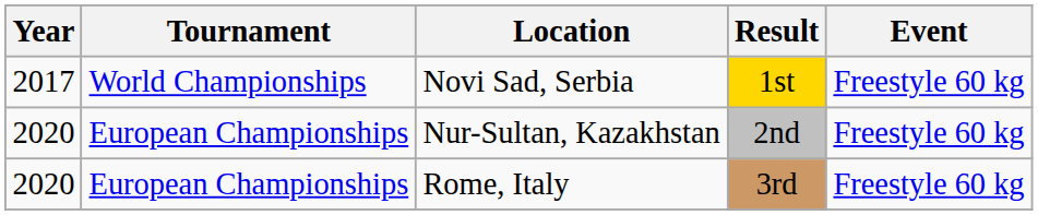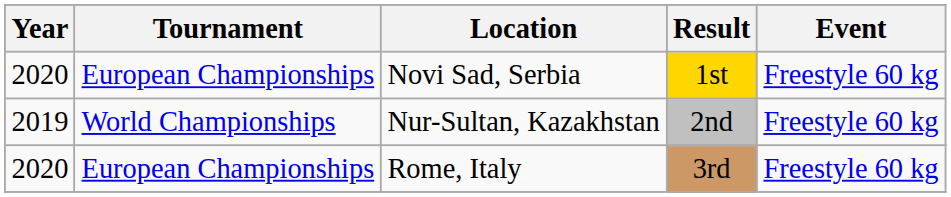Novi Sad, Serbia | Year: 2017 -> 2020
Novi Sad, Serbia | Tournament: World Championships -> European Championships
Nur-Sultan, Kazakhstan | Year: 2020 -> 2019
Nur-Sultan, Kazakhstan | Tournament: European Championships -> World Championships
